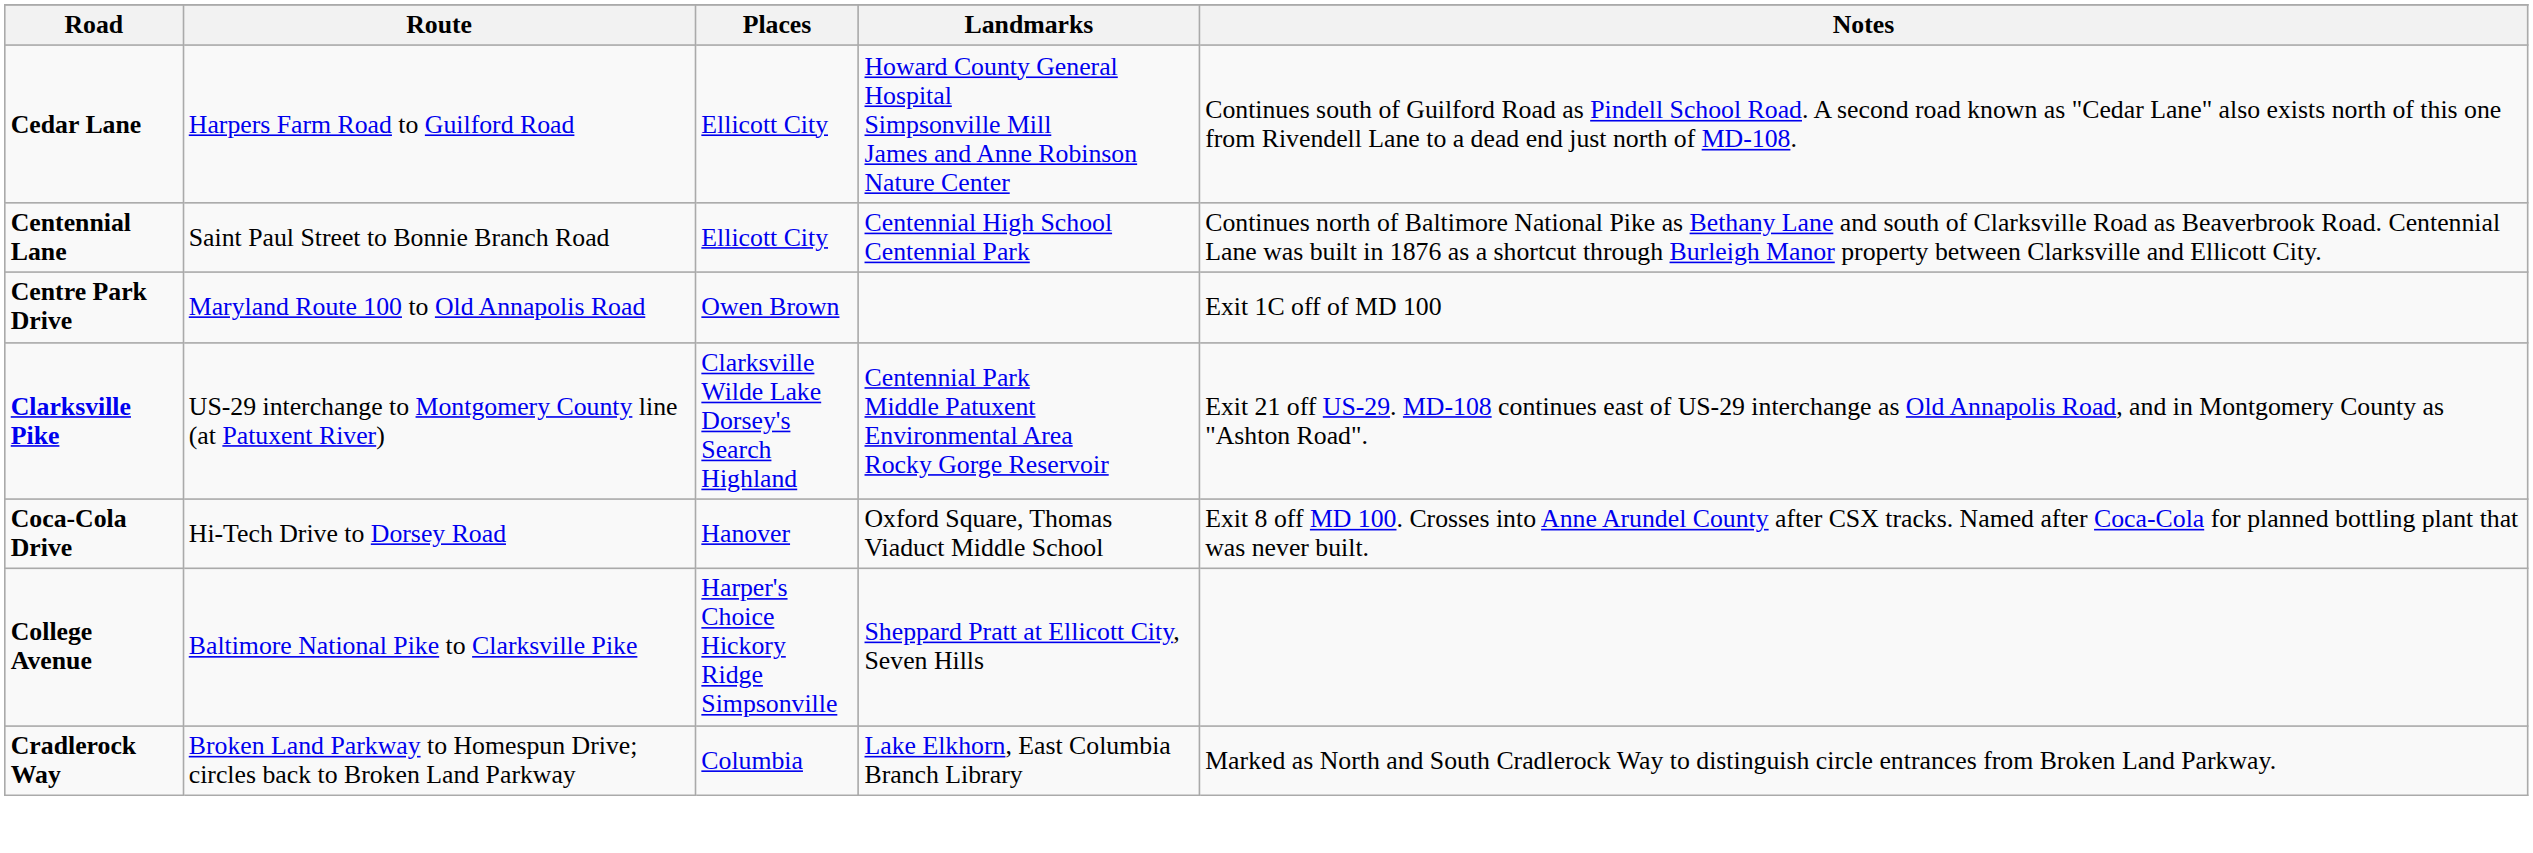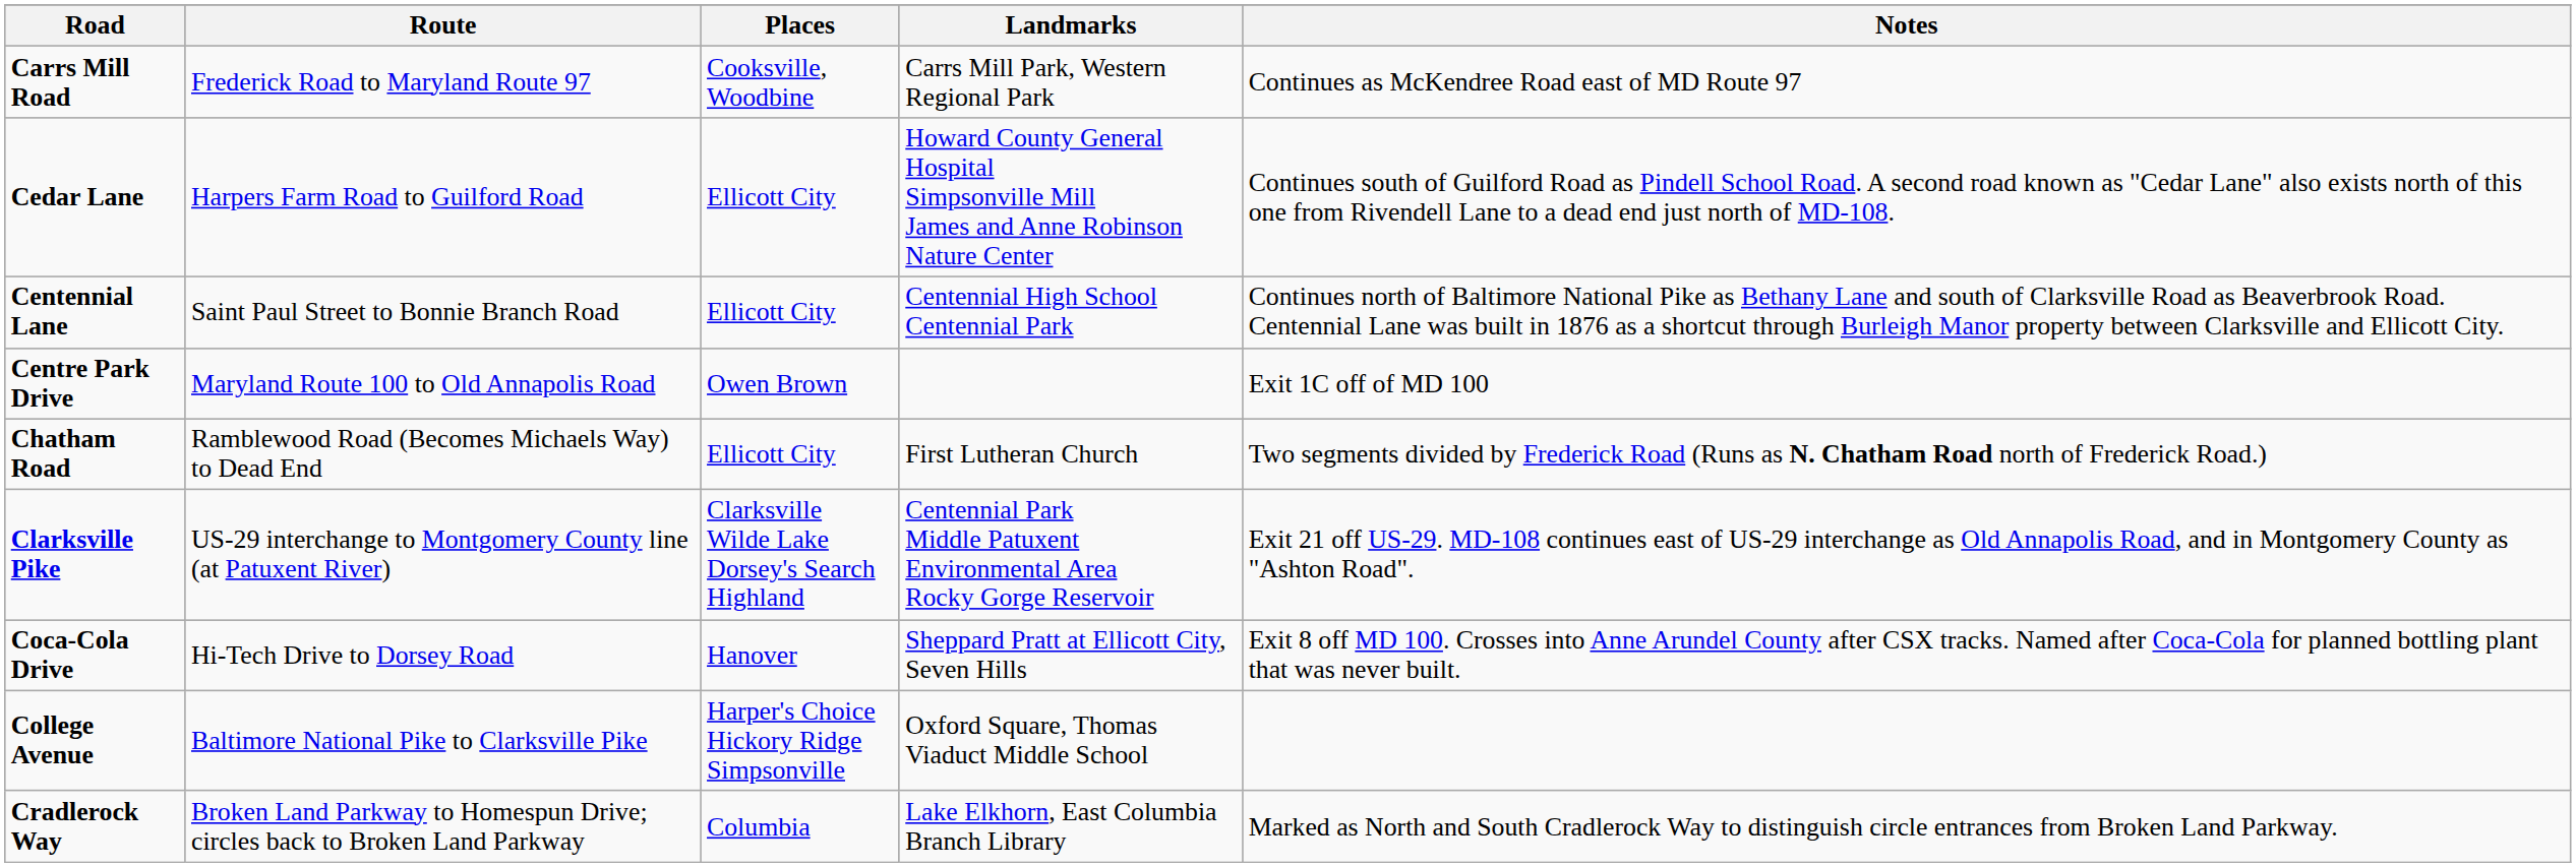+ row: Carrs Mill Road | Frederick Road to Maryland Route 97 | Cooksville, Woodbine | Carrs Mill Park, Western Regional Park | Continues as McKendree Road east of MD Route 97
+ row: Chatham Road | Ramblewood Road (Becomes Michaels Way) to Dead End | Ellicott City | First Lutheran Church | Two segments divided by Frederick Road (Runs as N. Chatham Road north of Frederick Road.)
Coca-Cola Drive | Landmarks: Oxford Square, Thomas Viaduct Middle School -> Sheppard Pratt at Ellicott City, Seven Hills
College Avenue | Landmarks: Sheppard Pratt at Ellicott City, Seven Hills -> Oxford Square, Thomas Viaduct Middle School
